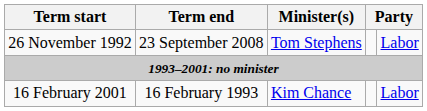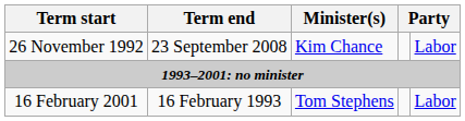26 November 1992 | Minister(s): Tom Stephens -> Kim Chance
16 February 2001 | Minister(s): Kim Chance -> Tom Stephens
